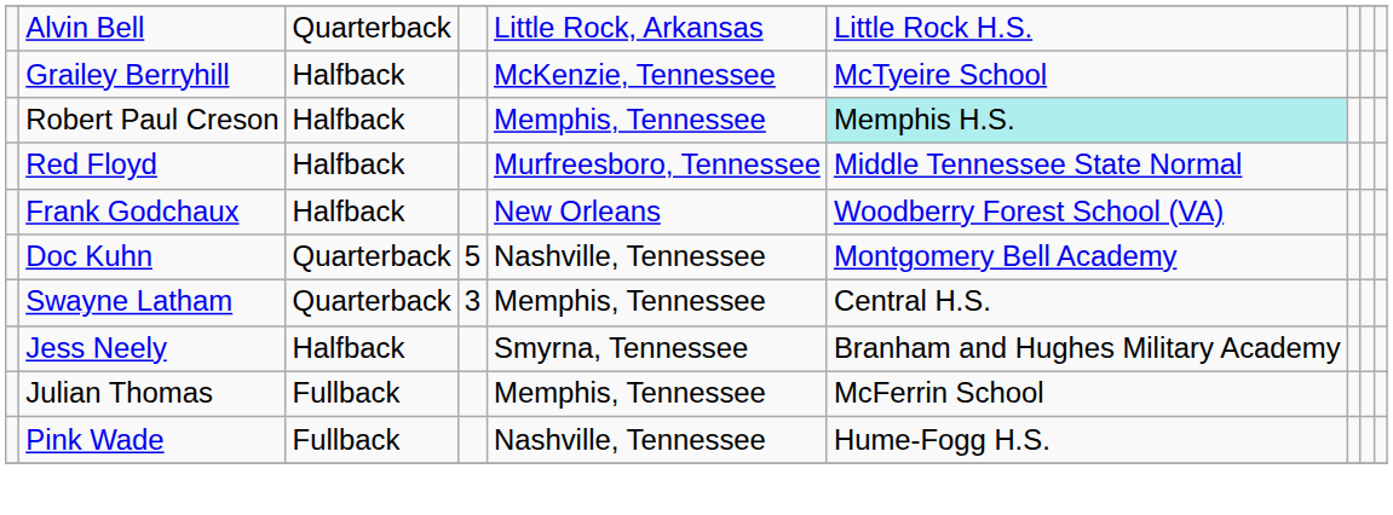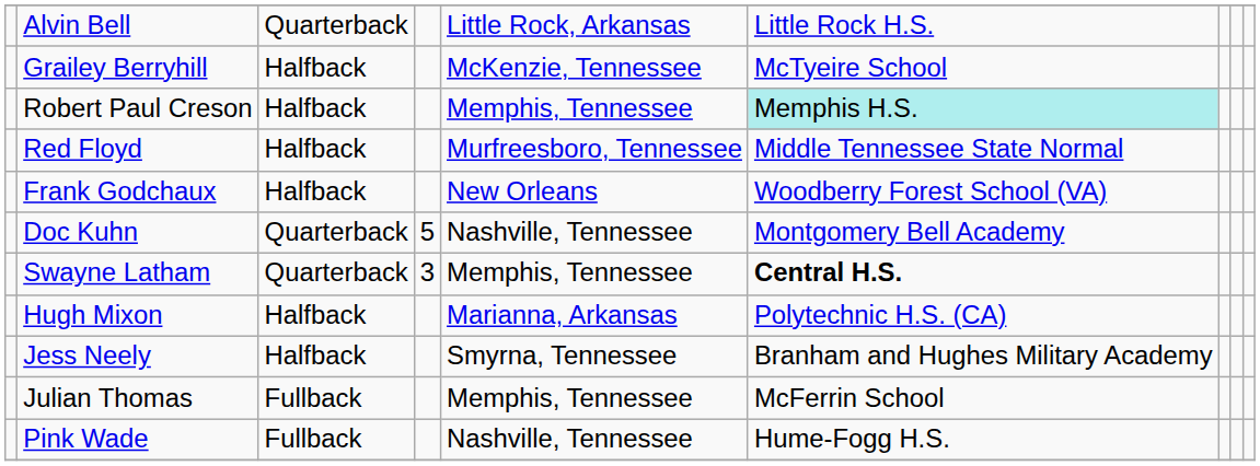Swayne Latham | column 6: normal -> bold
+ row: Hugh Mixon | Halfback | Marianna, Arkansas | Polytechnic H.S. (CA)
